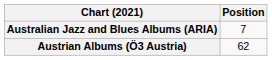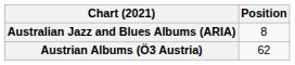Australian Jazz and Blues Albums (ARIA) | Position: 7 -> 8
